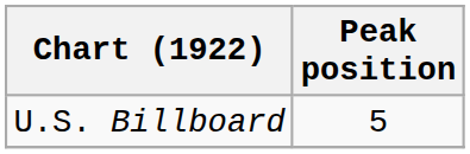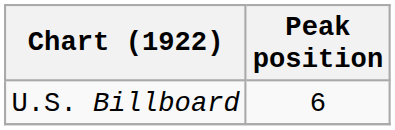U.S. Billboard | Peak position: 5 -> 6
